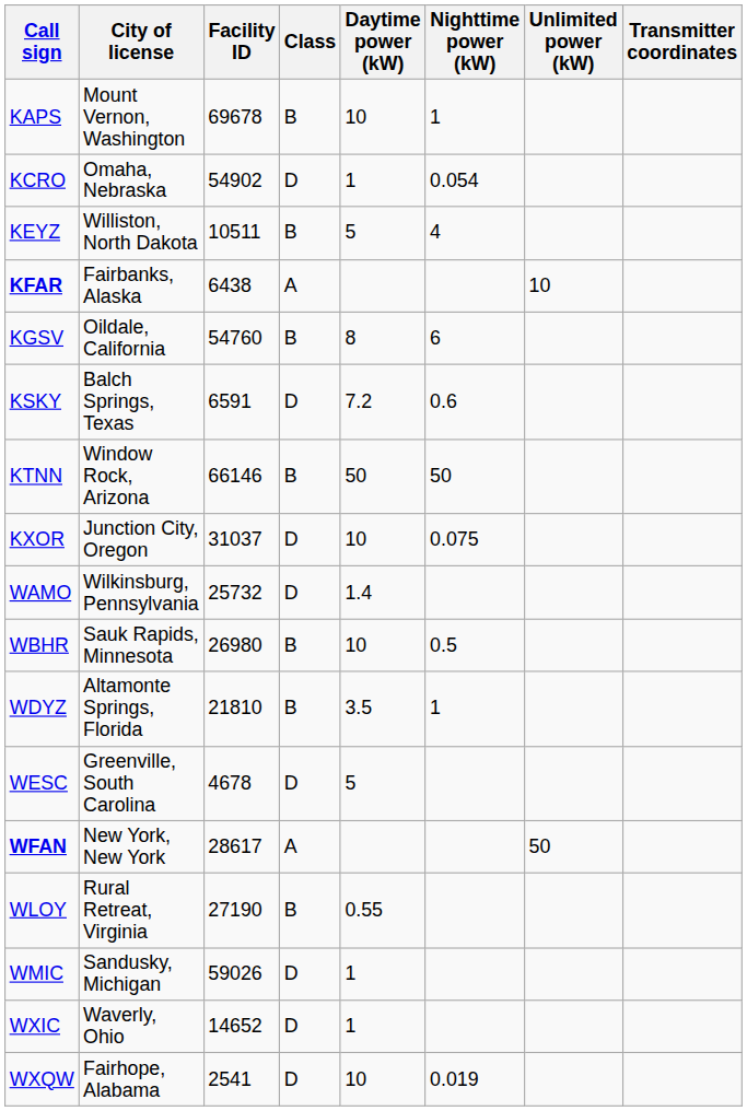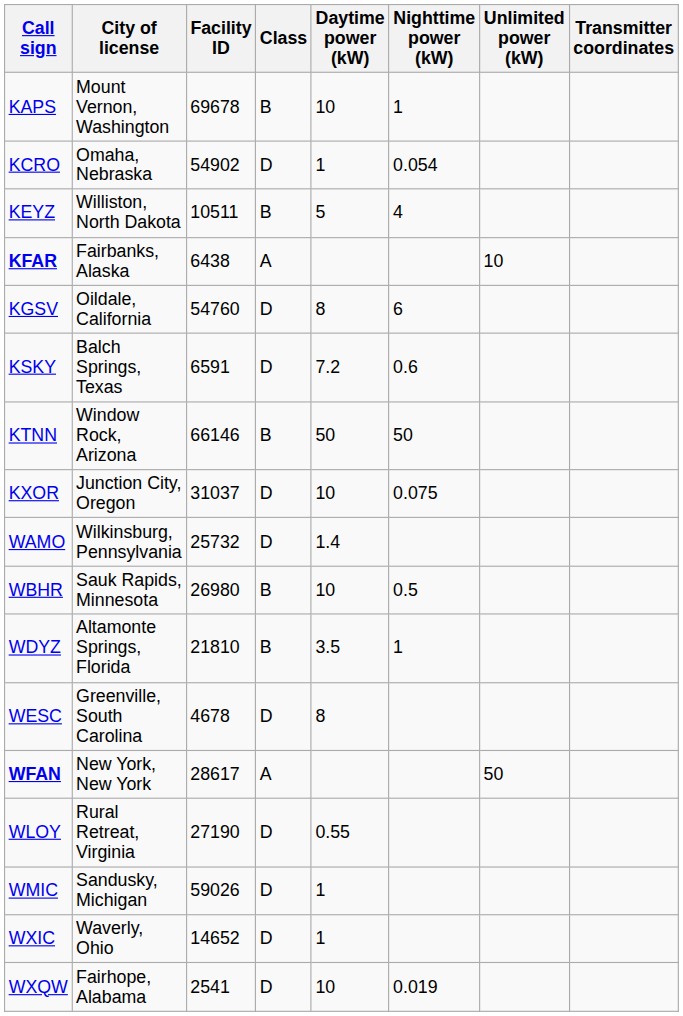KGSV | Class: B -> D
WESC | Daytime power (kW): 5 -> 8
WLOY | Class: B -> D
